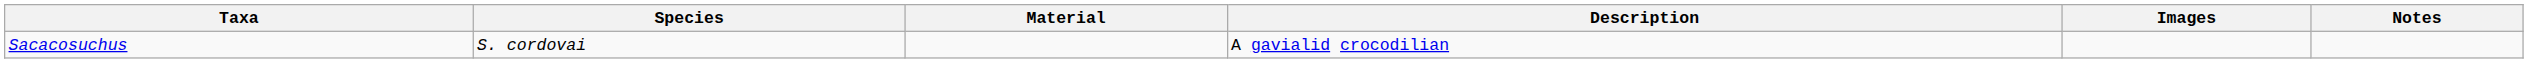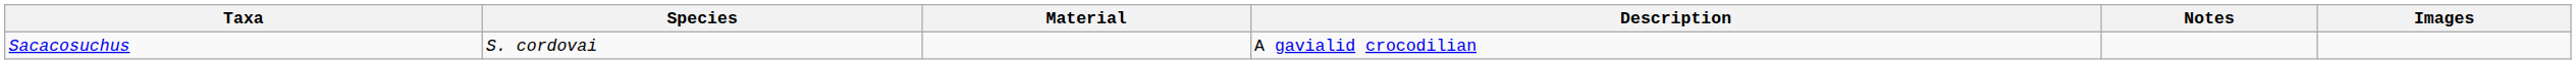columns swapped: Images <-> Notes
